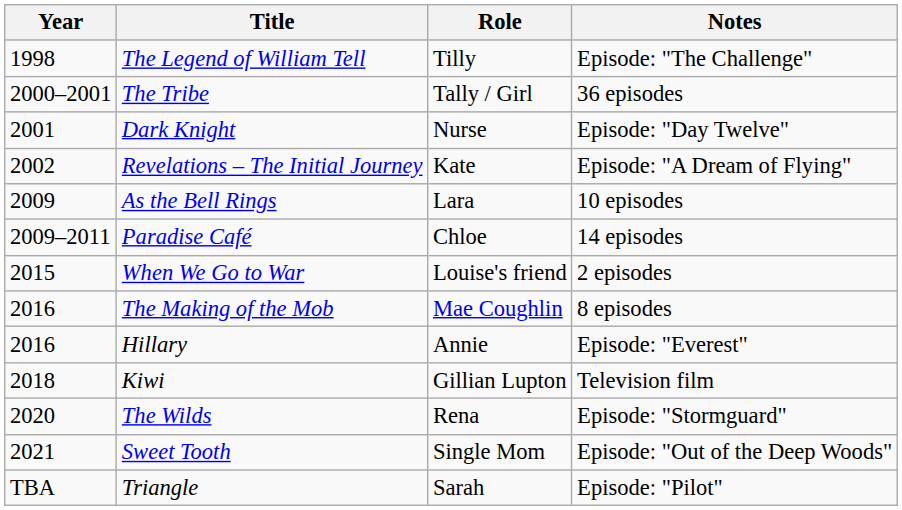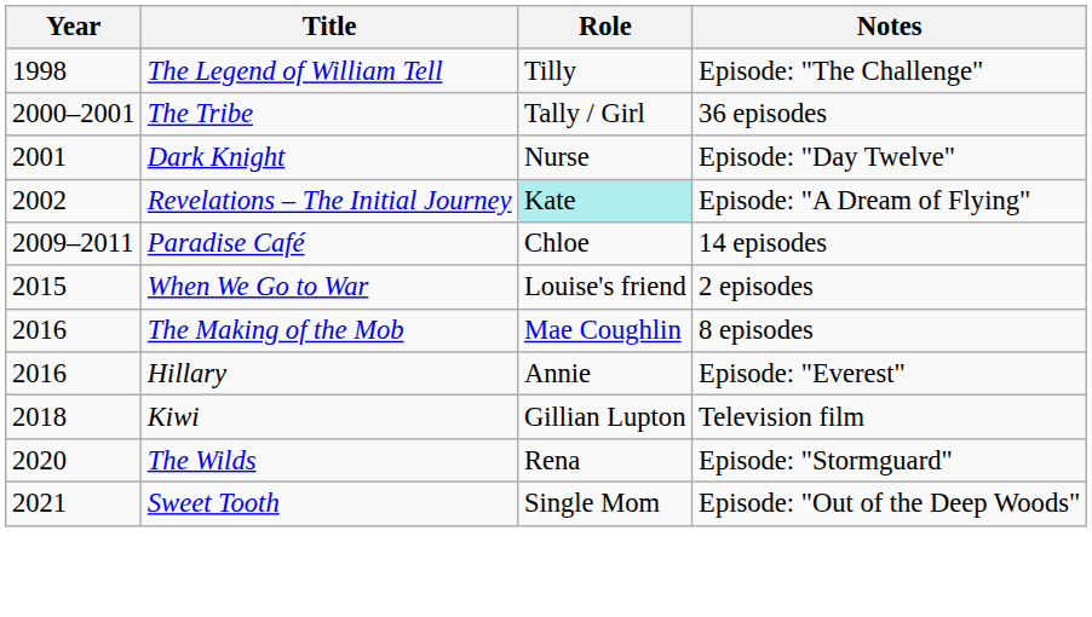Revelations – The Initial Journey | Role: no background -> paleturquoise background
- row: 2009 | As the Bell Rings | Lara | 10 episodes
- row: TBA | Triangle | Sarah | Episode: "Pilot"
